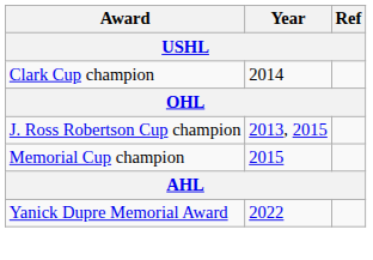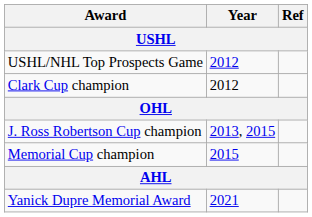+ row: USHL/NHL Top Prospects Game | 2012
Clark Cup champion | Year: 2014 -> 2012
Yanick Dupre Memorial Award | Year: 2022 -> 2021
